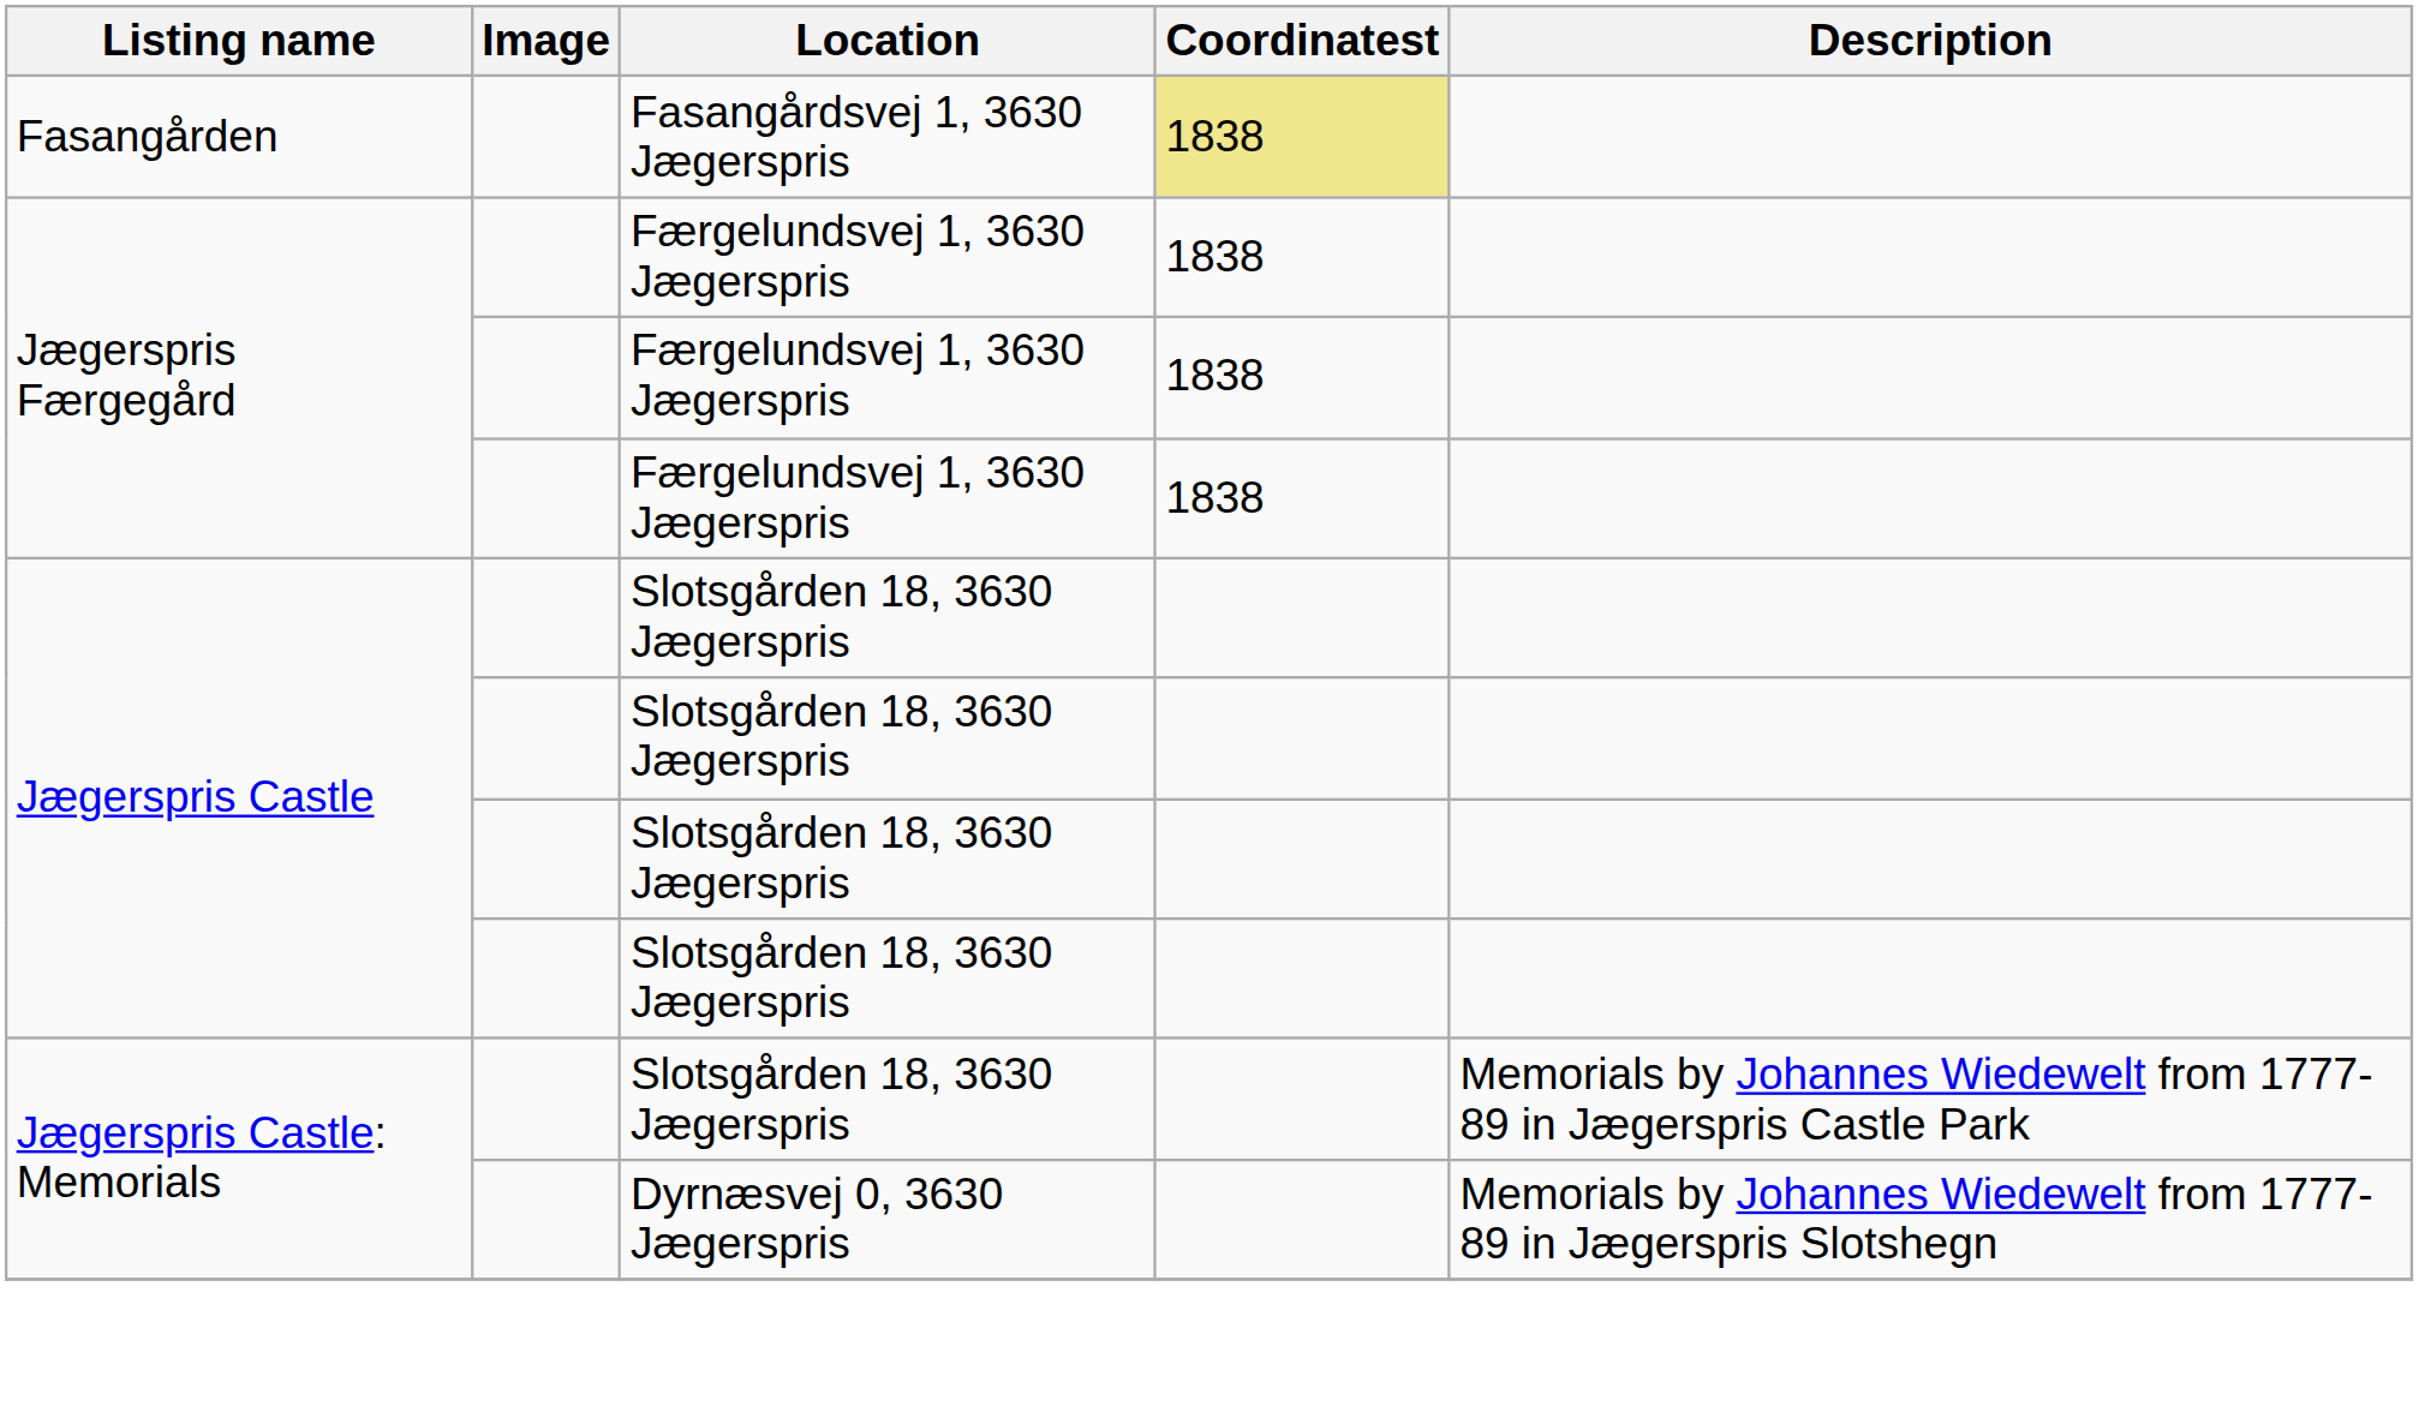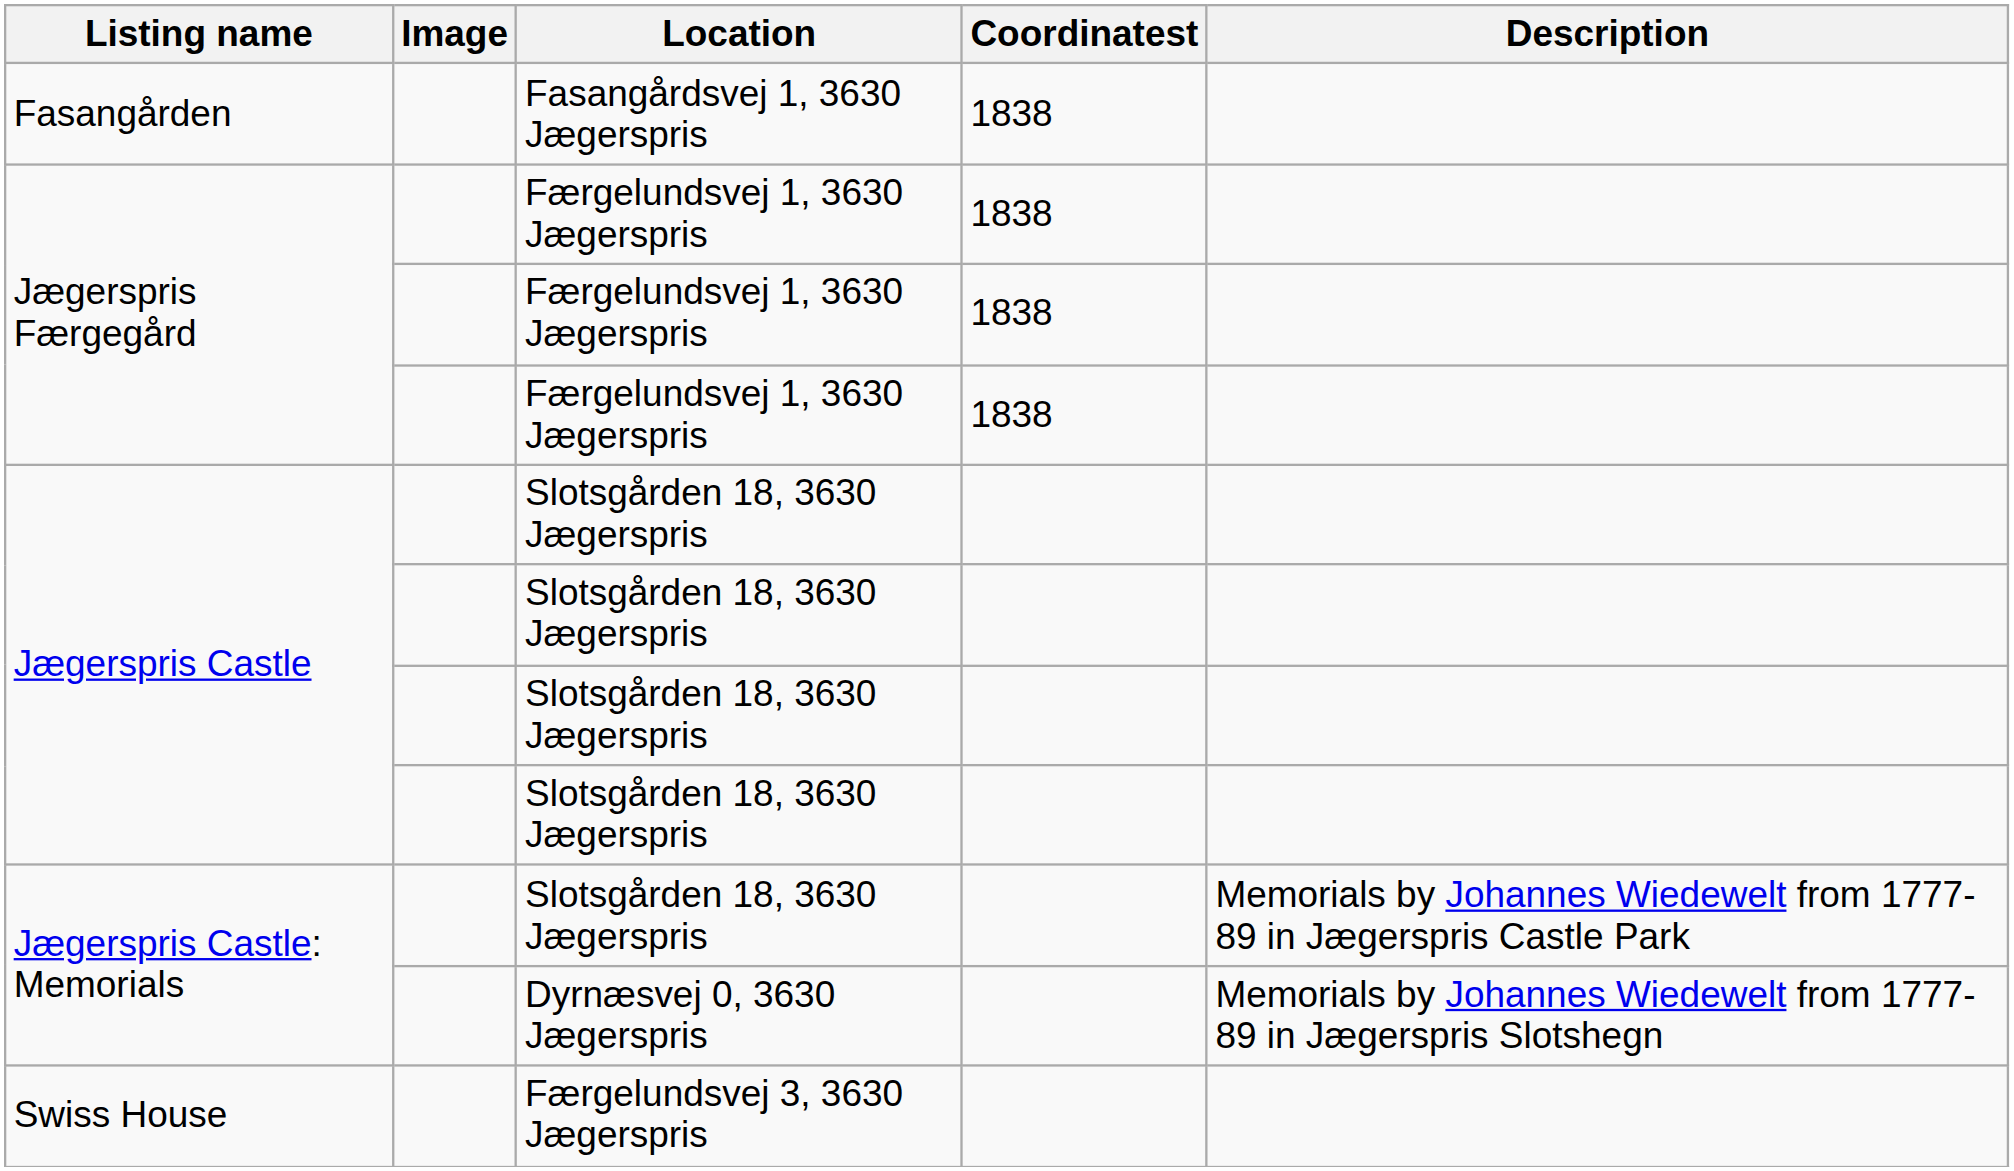Fasangården | Coordinatest: khaki background -> no background
+ row: Swiss House | Færgelundsvej 3, 3630 Jægerspris
